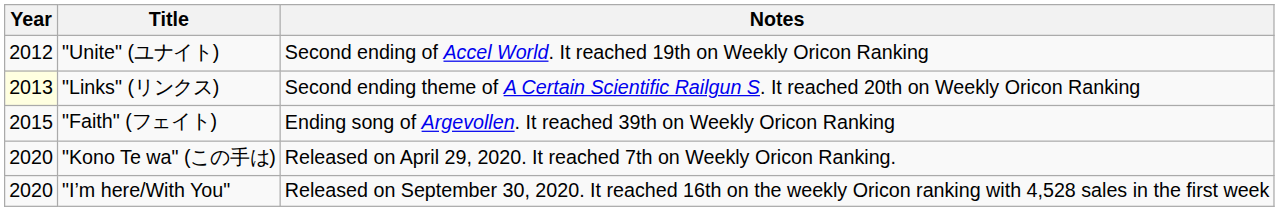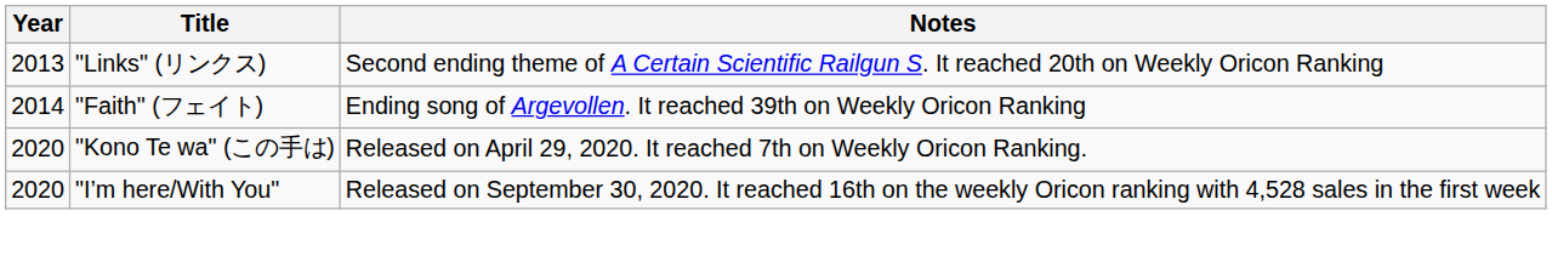- row: 2012 | "Unite" (ユナイト) | Second ending of Accel World. It reached 19th on Weekly Oricon Ranking
"Links" (リンクス) | Year: lightyellow background -> no background
"Faith" (フェイト) | Year: 2015 -> 2014
